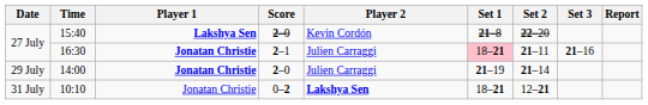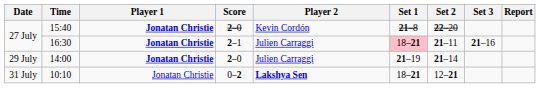15:40 | Player 1: Lakshya Sen -> Jonatan Christie
